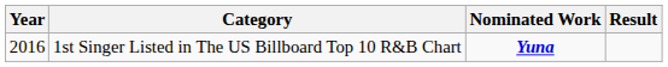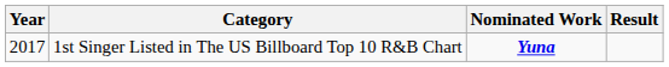1st Singer Listed in The US Billboard Top 10 R&B Chart | Year: 2016 -> 2017
